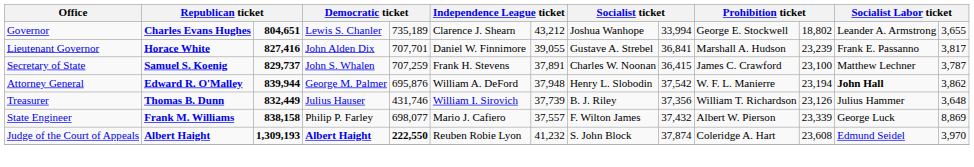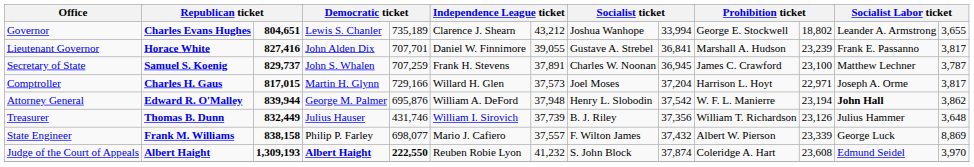Secretary of State | column 9: 36,415 -> 36,945
+ row: Comptroller | Charles H. Gaus | 817,015 | Martin H. Glynn | 729,166 | Willard H. Glen | 37,573 | Joel Moses | 37,204 | Harrison L. Hoyt | 22,971 | Joseph A. Orme | 3,817
